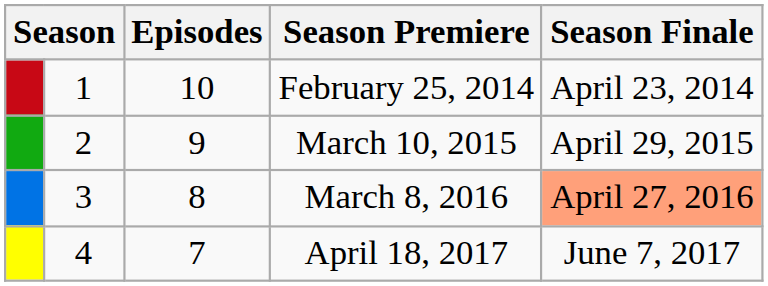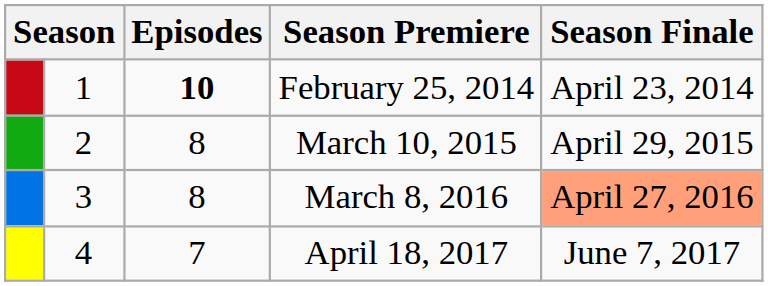February 25, 2014 | Episodes: normal -> bold
March 10, 2015 | Episodes: 9 -> 8
